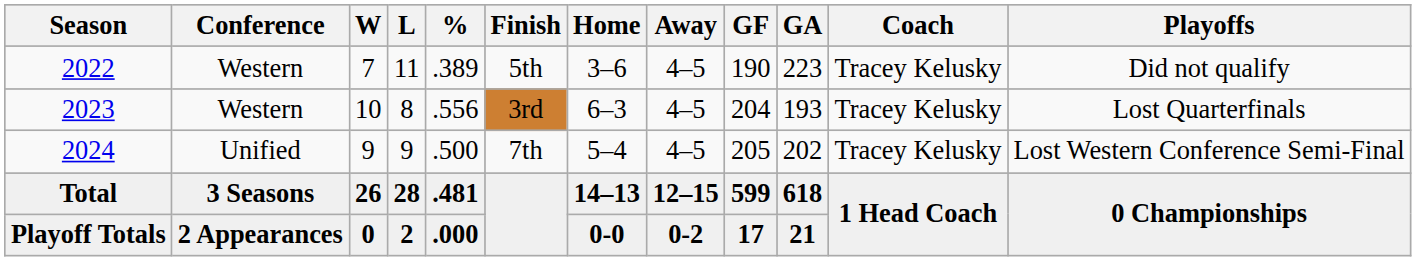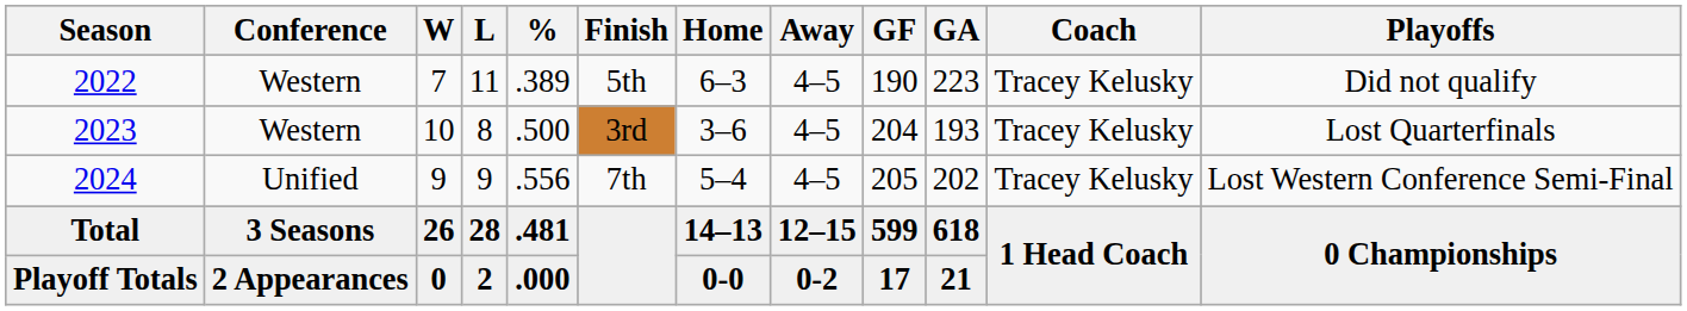2022 | Home: 3–6 -> 6–3
2023 | %: .556 -> .500
2023 | Home: 6–3 -> 3–6
2024 | %: .500 -> .556
